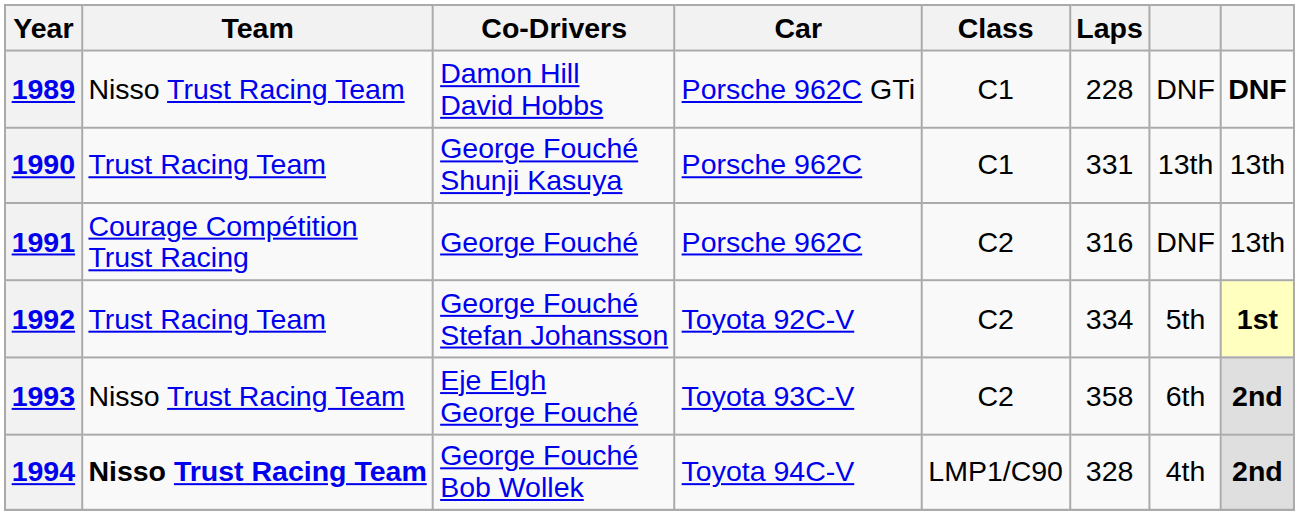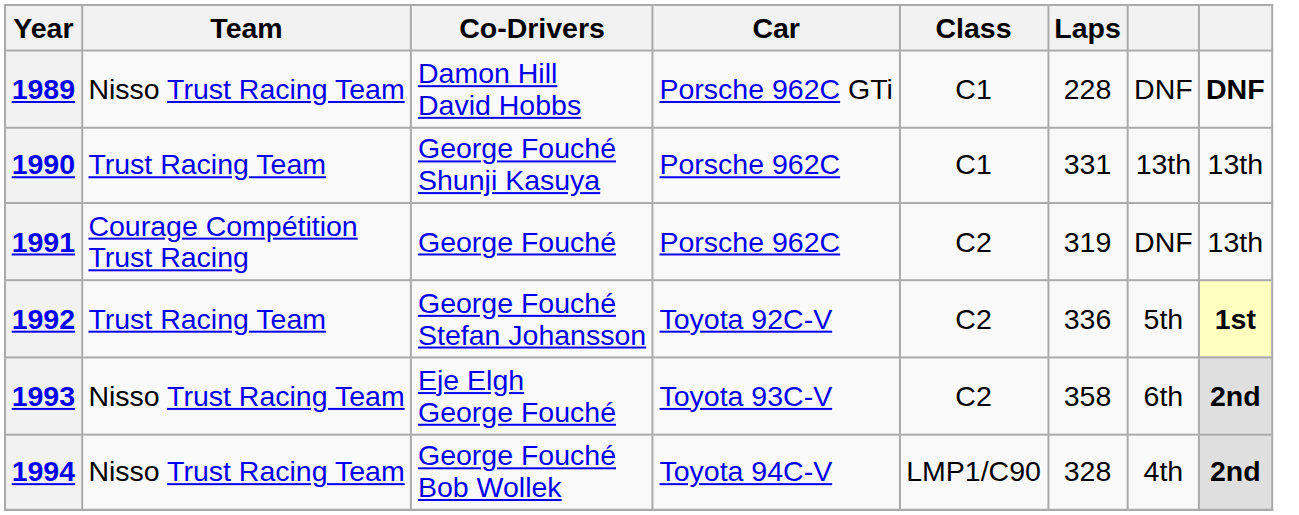1991 | Laps: 316 -> 319
1992 | Laps: 334 -> 336
1994 | Team: bold -> normal
